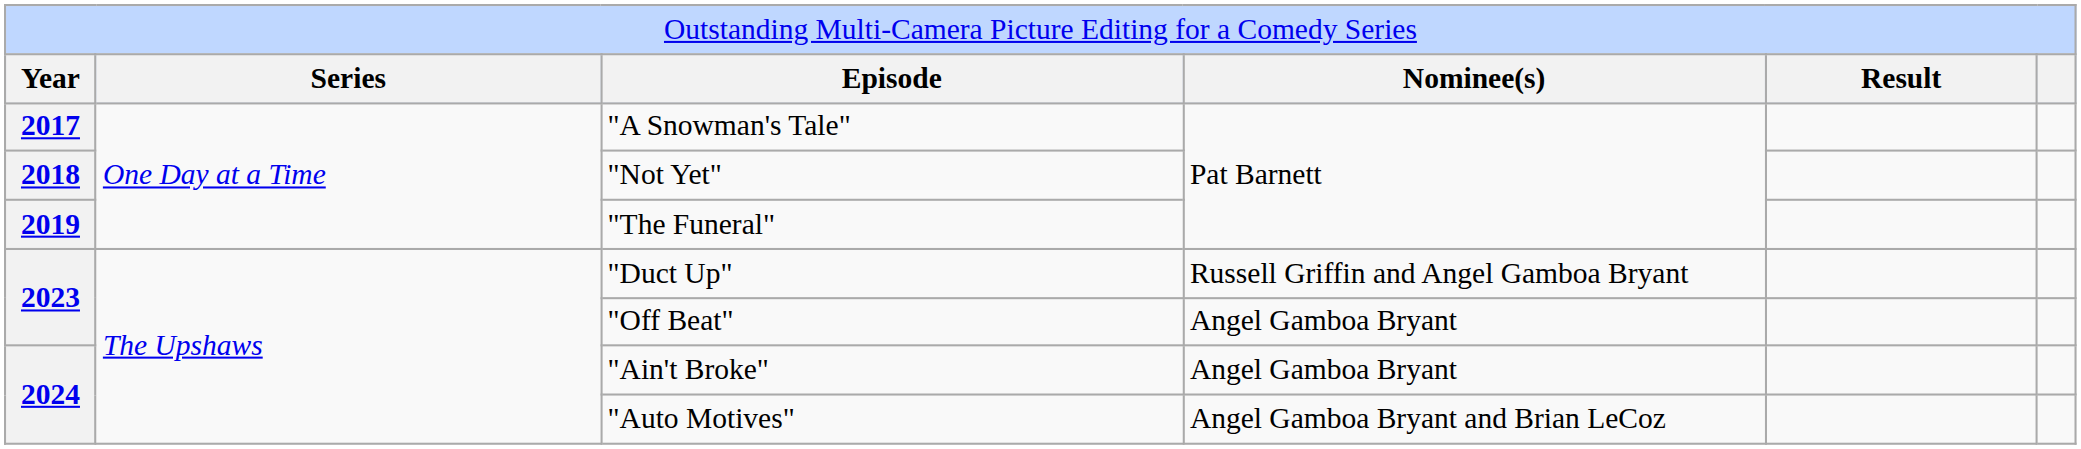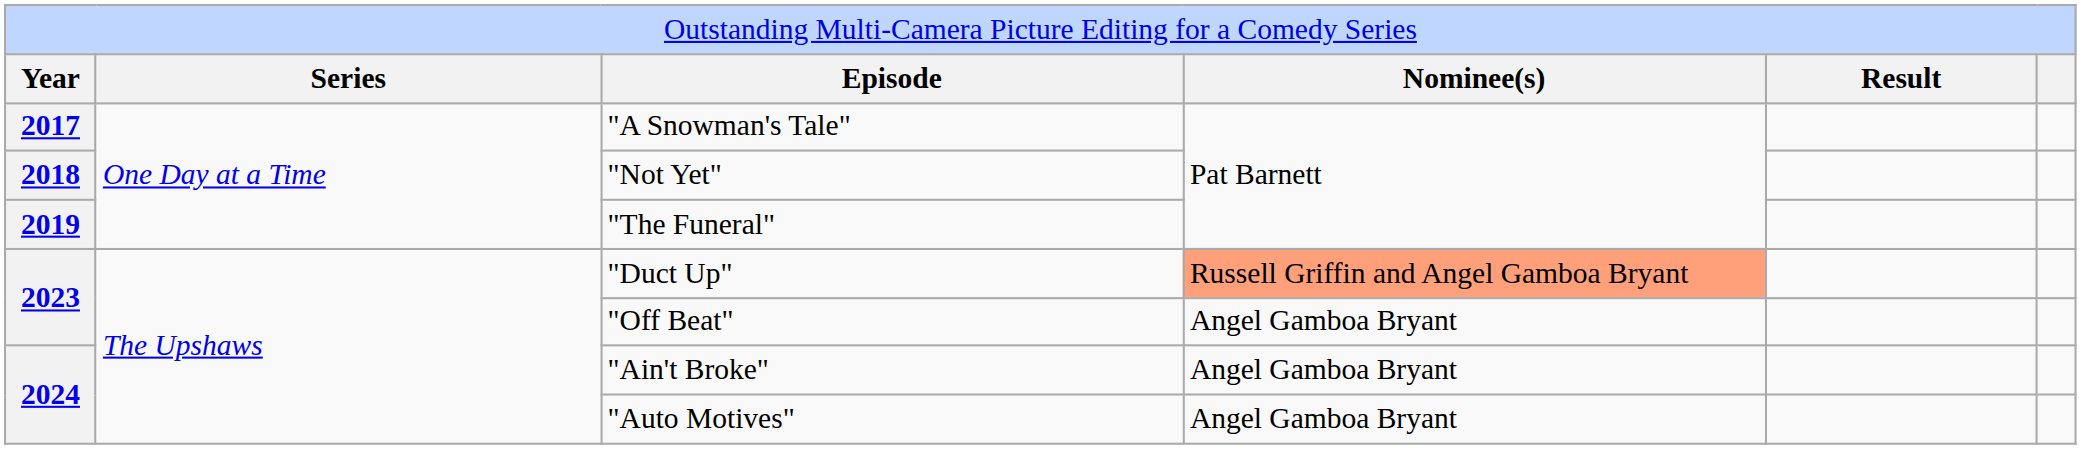"Duct Up" | column 4: no background -> lightsalmon background
"Auto Motives" | column 4: Angel Gamboa Bryant and Brian LeCoz -> Angel Gamboa Bryant
